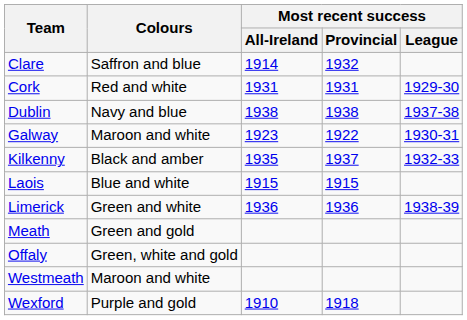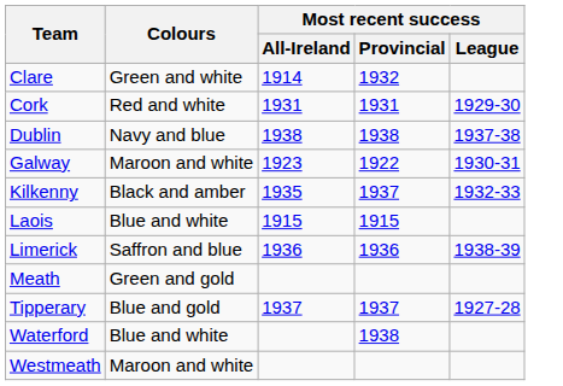Clare | Colours: Saffron and blue -> Green and white
Limerick | Colours: Green and white -> Saffron and blue
- row: Offaly | Green, white and gold
+ row: Tipperary | Blue and gold | 1937 | 1937 | 1927-28
+ row: Waterford | Blue and white | 1938
- row: Wexford | Purple and gold | 1910 | 1918
